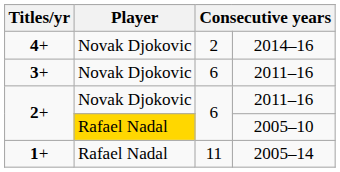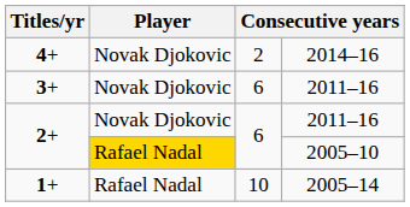1+ | column 3: 11 -> 10
